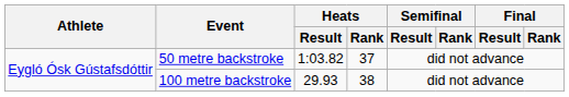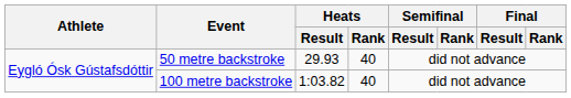50 metre backstroke | Heats / Result: 1:03.82 -> 29.93
50 metre backstroke | Heats / Rank: 37 -> 40
100 metre backstroke | Heats / Result: 29.93 -> 1:03.82
100 metre backstroke | Heats / Rank: 38 -> 40
